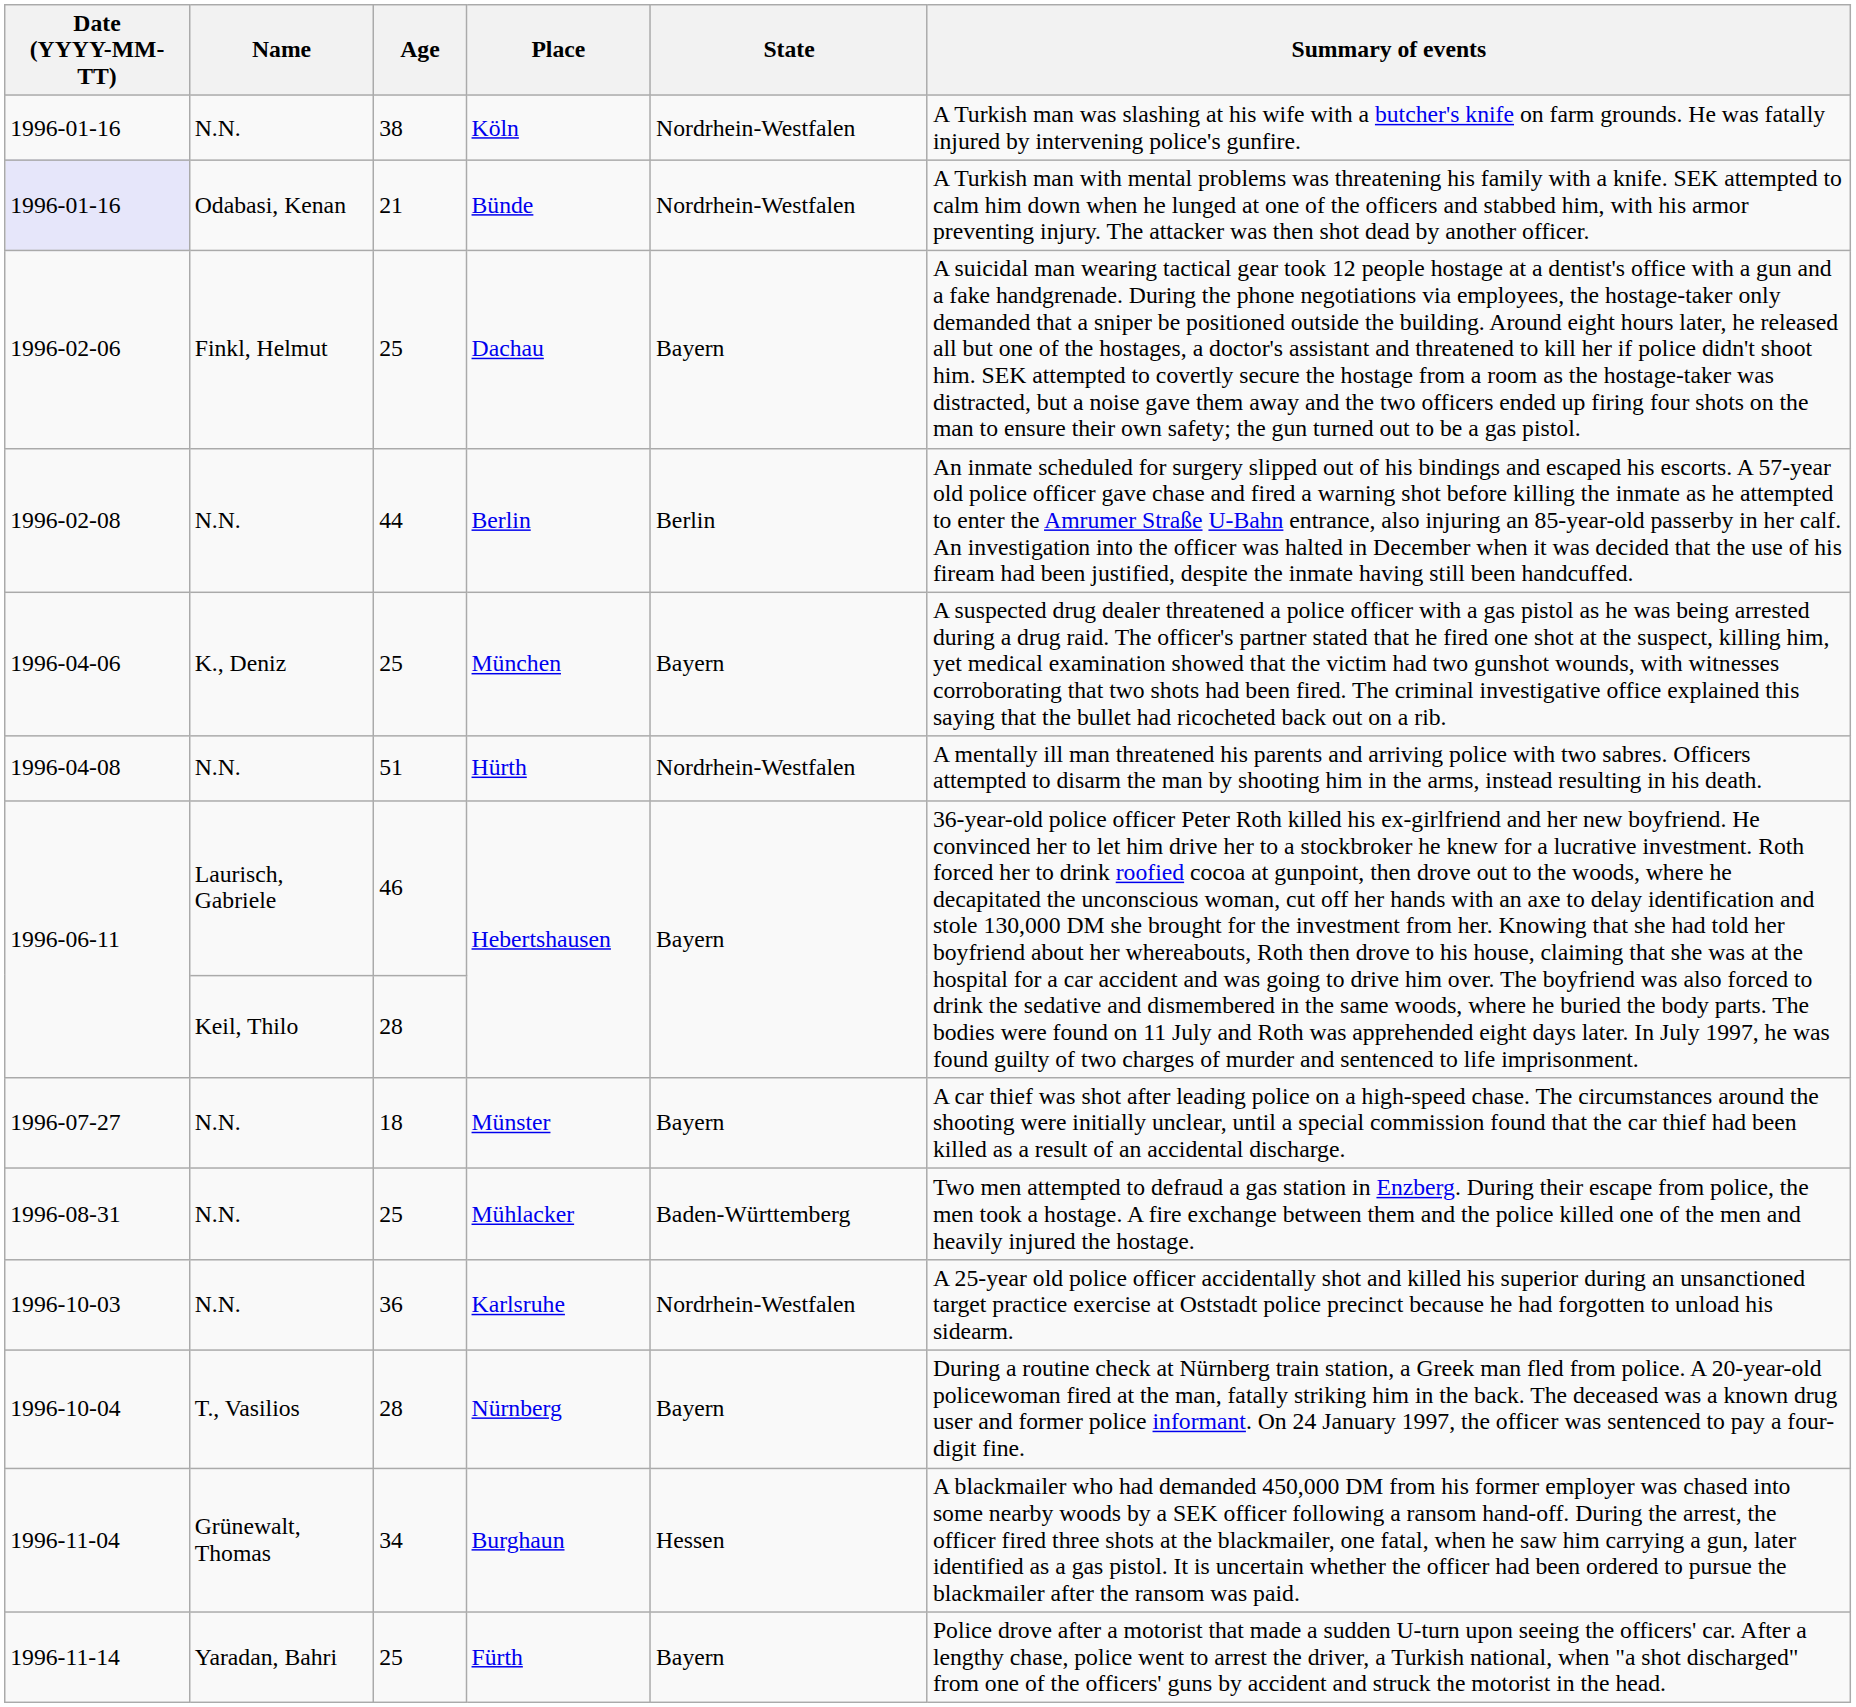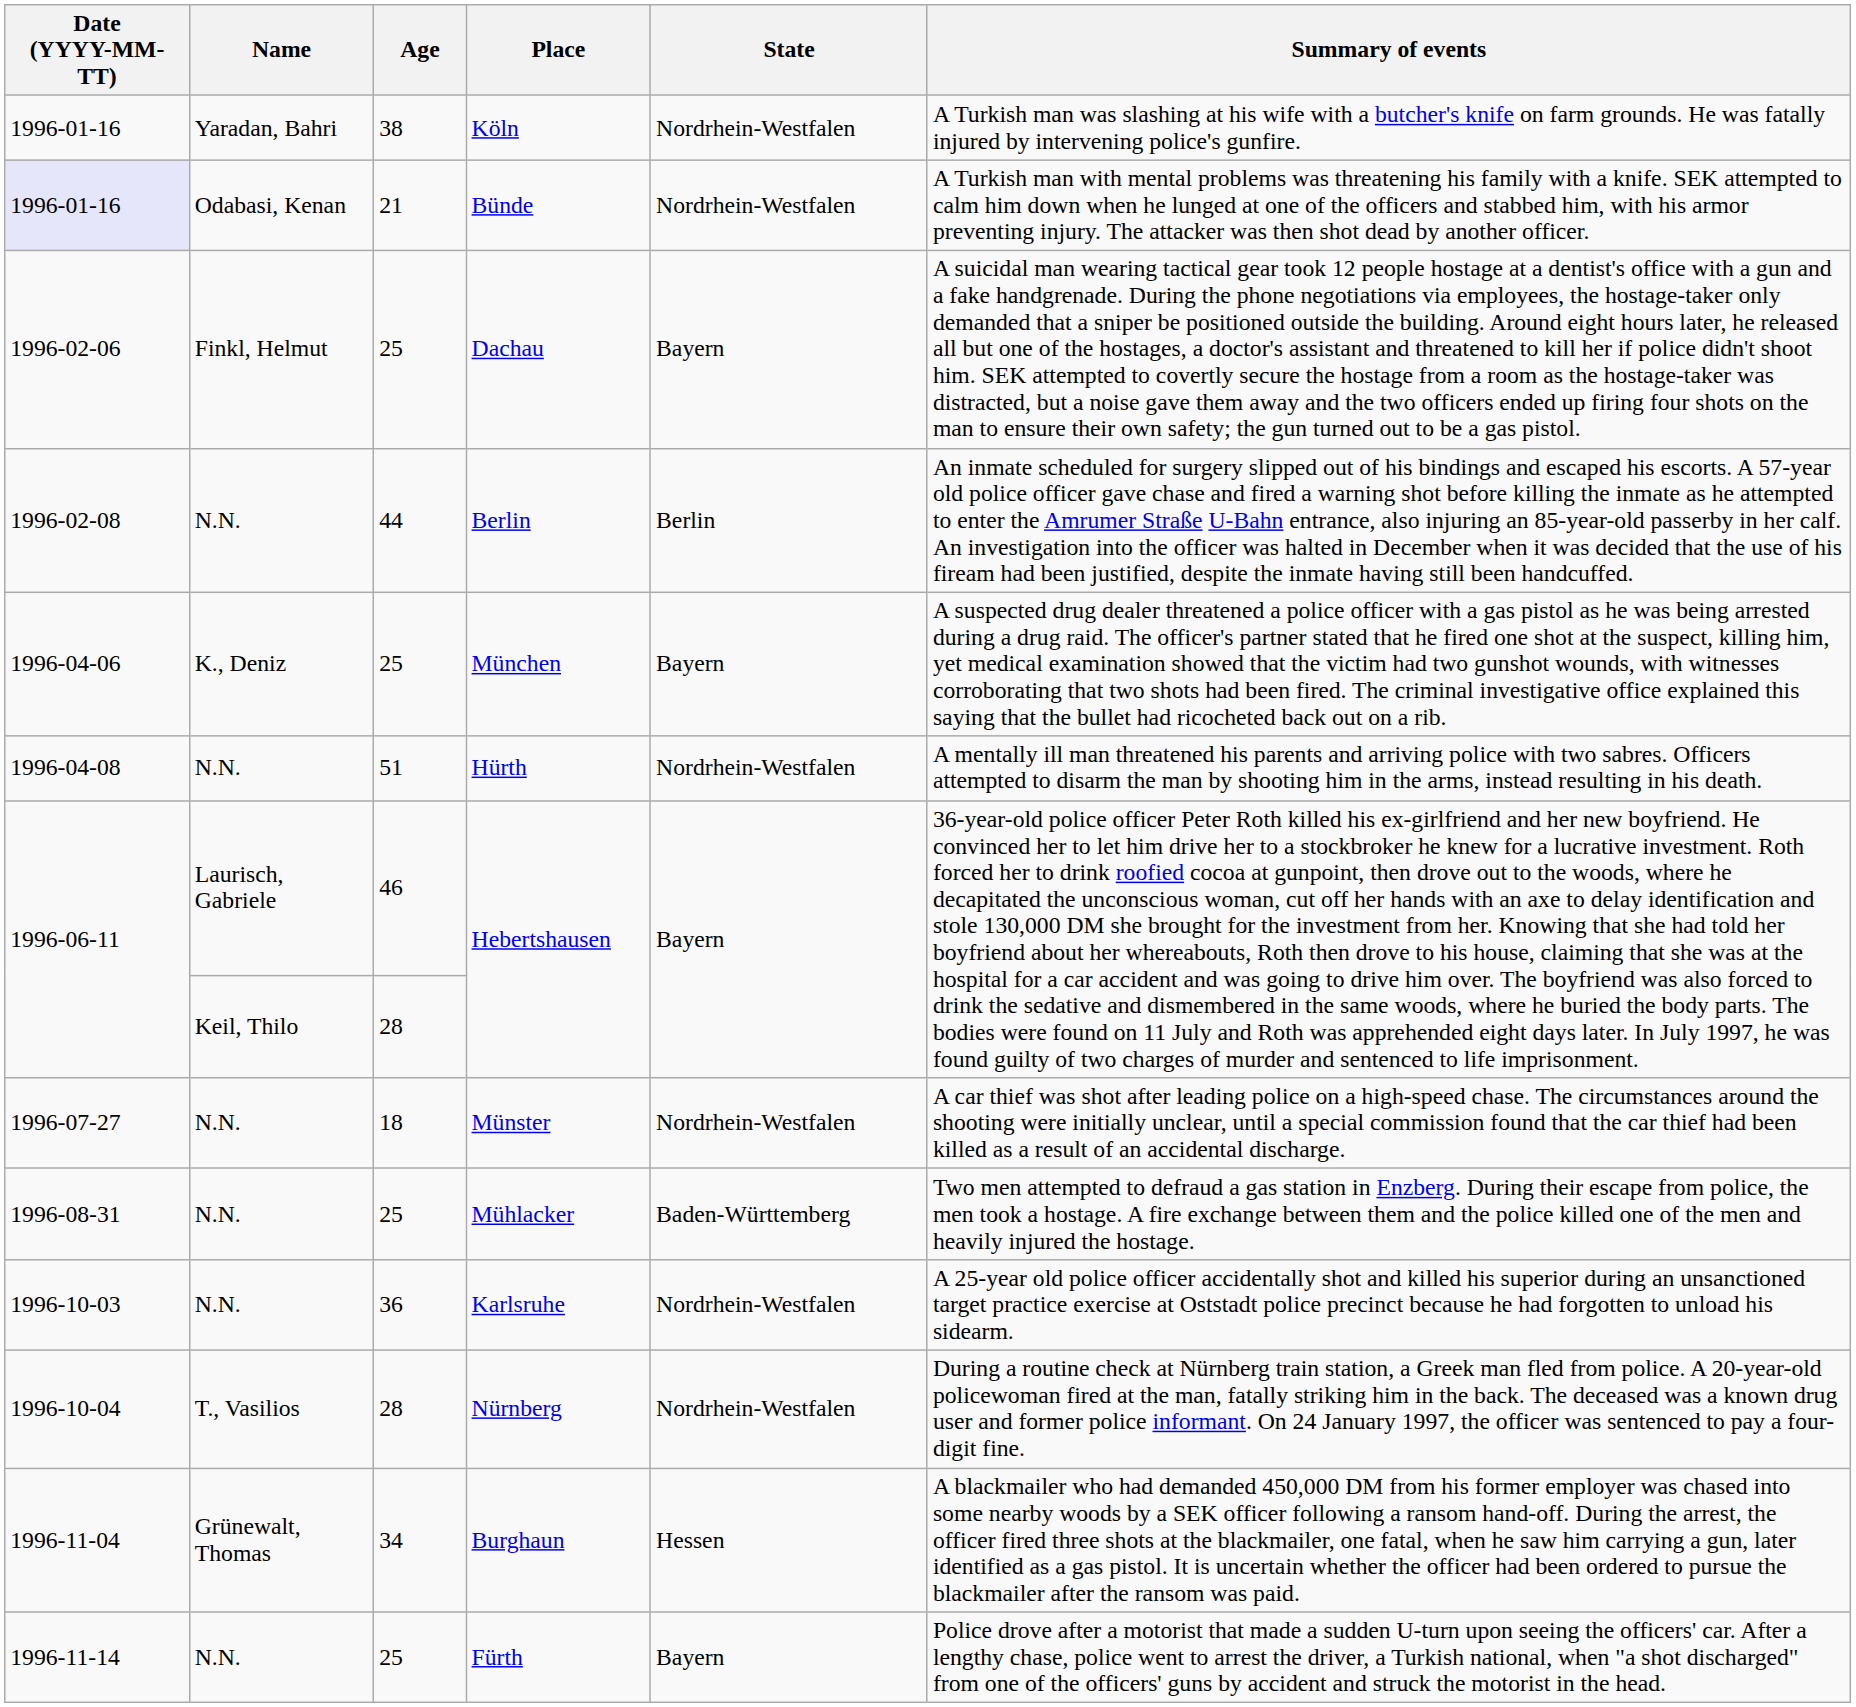Köln | Name: N.N. -> Yaradan, Bahri
Münster | State: Bayern -> Nordrhein-Westfalen
Nürnberg | State: Bayern -> Nordrhein-Westfalen
Fürth | Name: Yaradan, Bahri -> N.N.
